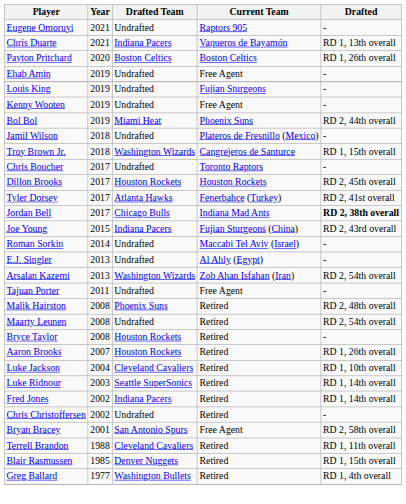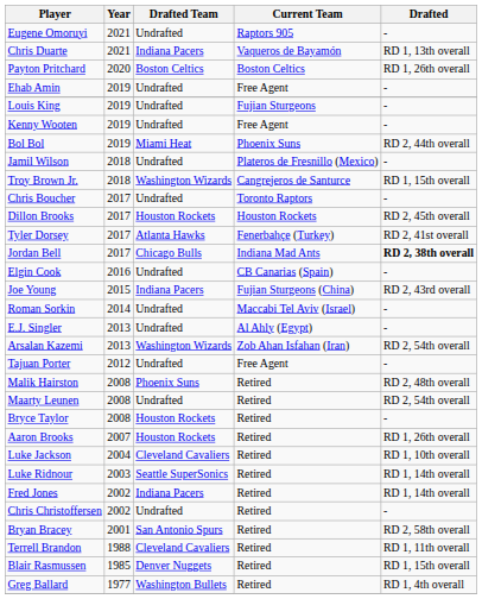+ row: Elgin Cook | 2016 | Undrafted | CB Canarias (Spain) | -
Tajuan Porter | Year: 2011 -> 2012
Bryan Bracey | Current Team: Free Agent -> Retired
